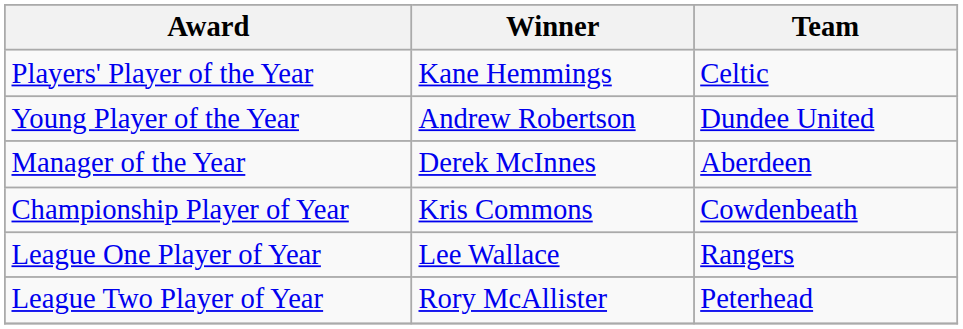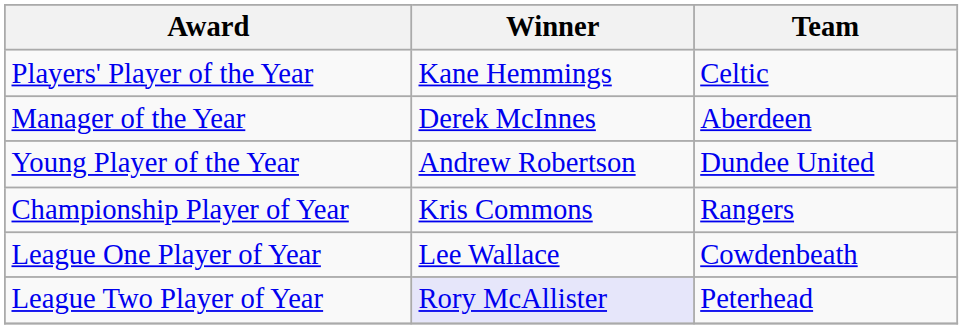rows swapped: Young Player of the Year <-> Manager of the Year
Championship Player of Year | Team: Cowdenbeath -> Rangers
League One Player of Year | Team: Rangers -> Cowdenbeath
League Two Player of Year | Winner: no background -> lavender background
